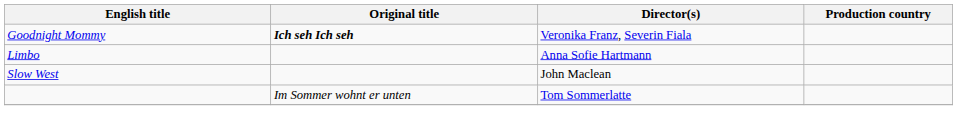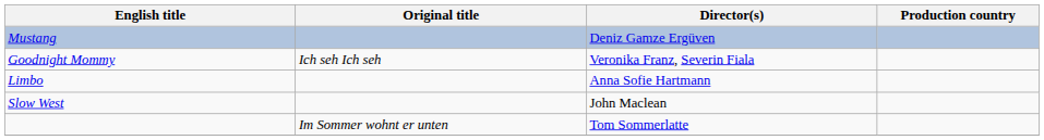+ row: Mustang | Deniz Gamze Ergüven
Goodnight Mommy | Original title: bold -> normal
